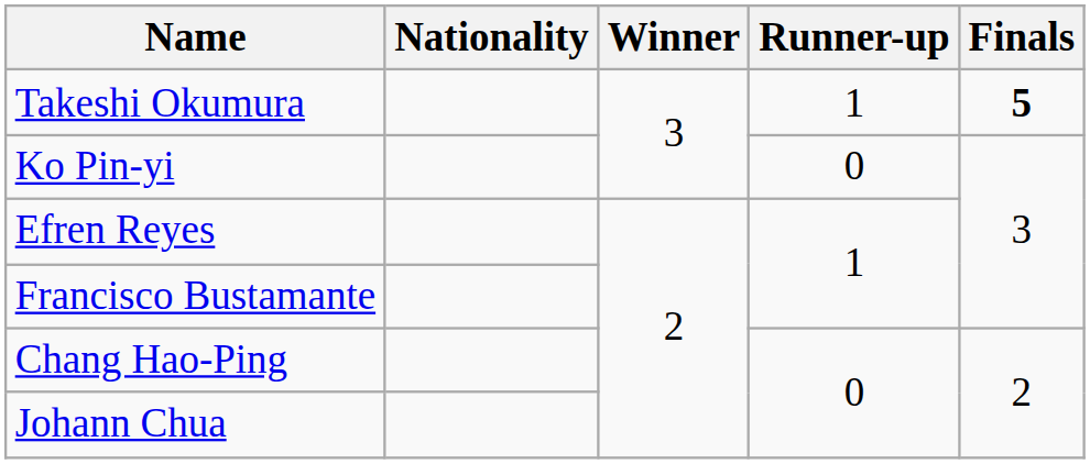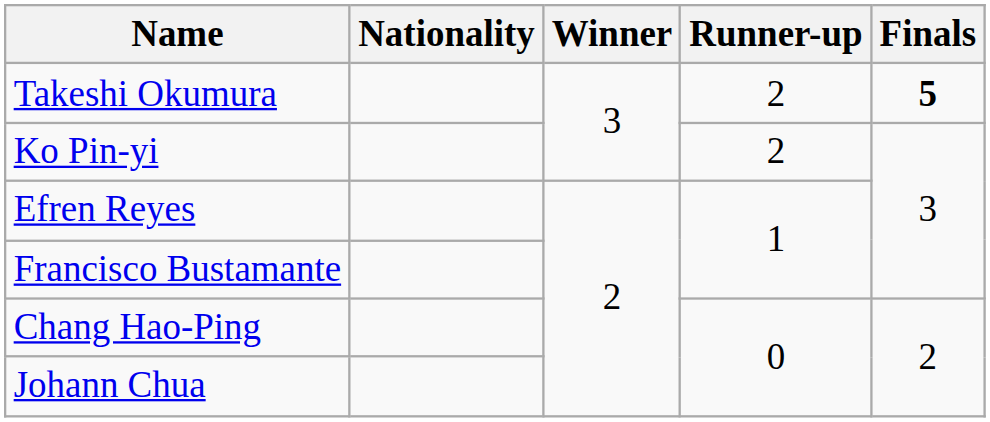Takeshi Okumura | Runner-up: 1 -> 2
Ko Pin-yi | Runner-up: 0 -> 2
